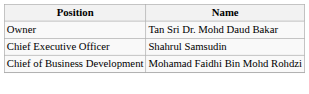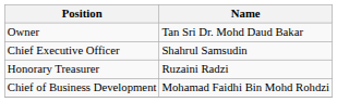+ row: Honorary Treasurer | Ruzaini Radzi
